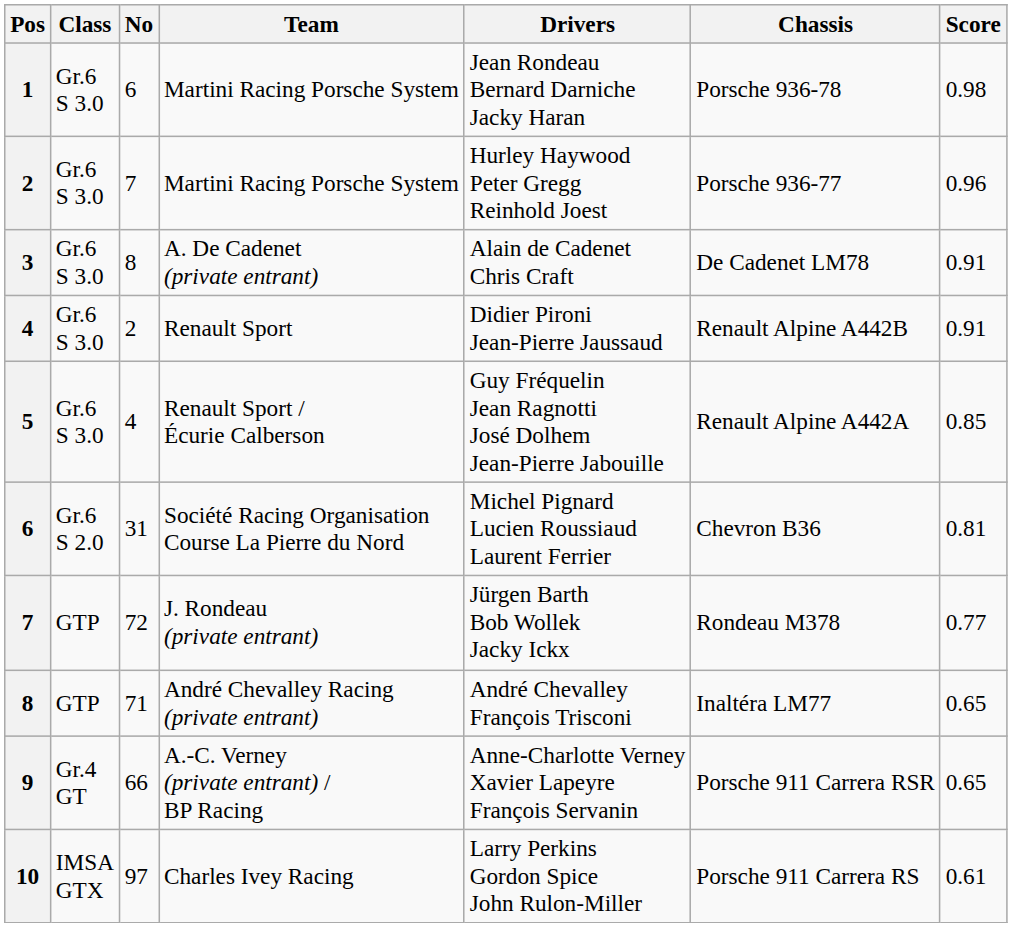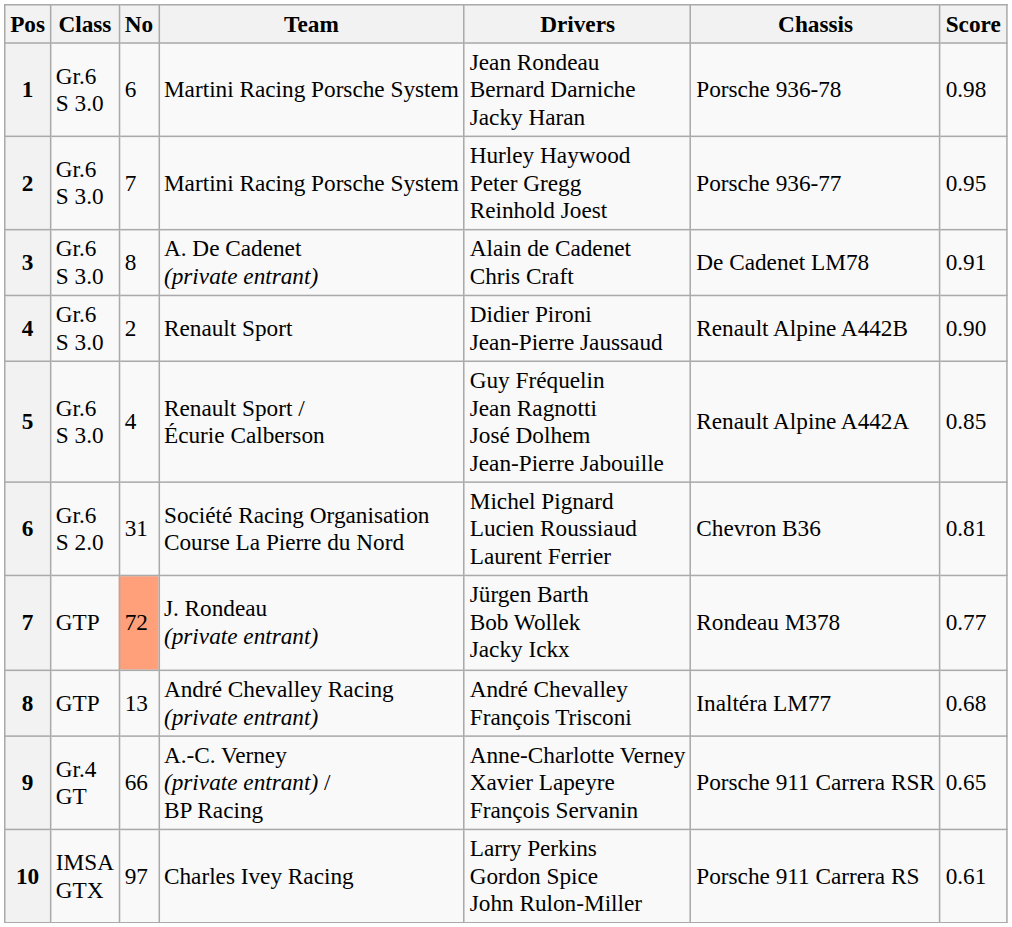2 / Martini Racing Porsche System | Score: 0.96 -> 0.95
Renault Sport | Score: 0.91 -> 0.90
J. Rondeau (private entrant) | No: no background -> lightsalmon background
André Chevalley Racing (private entrant) | No: 71 -> 13
André Chevalley Racing (private entrant) | Score: 0.65 -> 0.68
